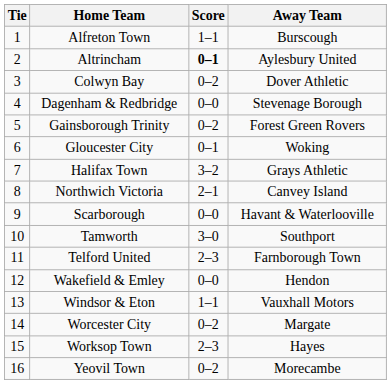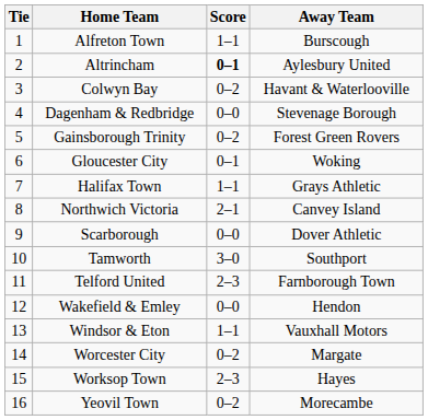Colwyn Bay | Away Team: Dover Athletic -> Havant & Waterlooville
Halifax Town | Score: 3–2 -> 1–1
Scarborough | Away Team: Havant & Waterlooville -> Dover Athletic
